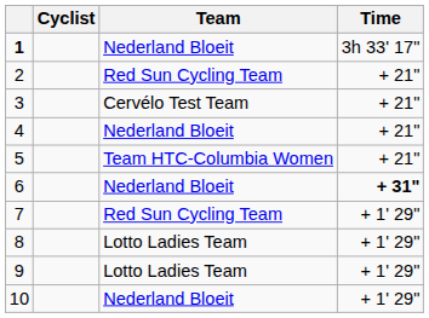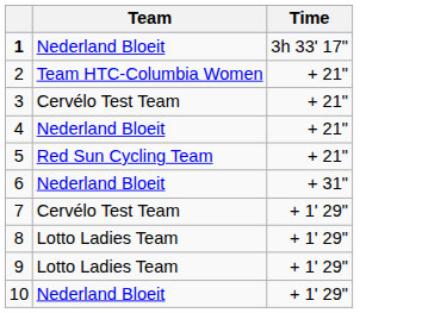- column: Cyclist
2 | Team: Red Sun Cycling Team -> Team HTC-Columbia Women
5 | Team: Team HTC-Columbia Women -> Red Sun Cycling Team
6 | Time: bold -> normal
7 | Team: Red Sun Cycling Team -> Cervélo Test Team
